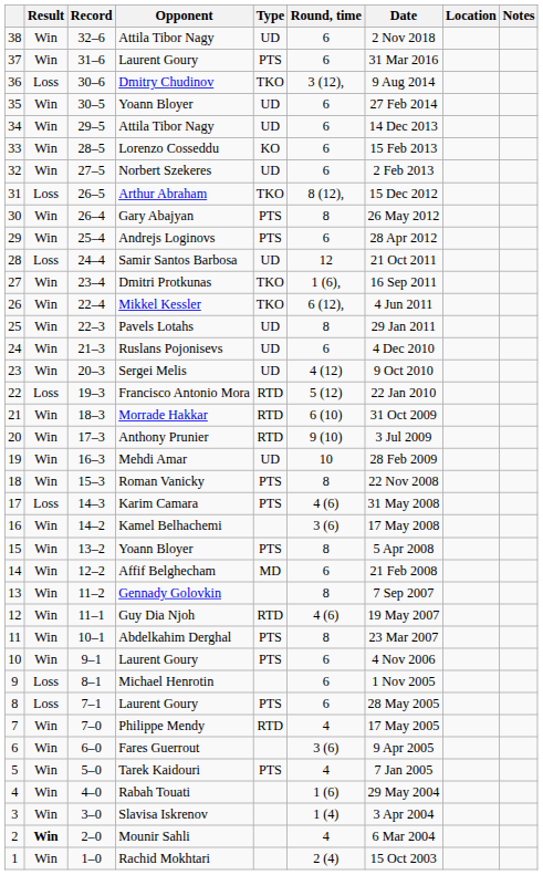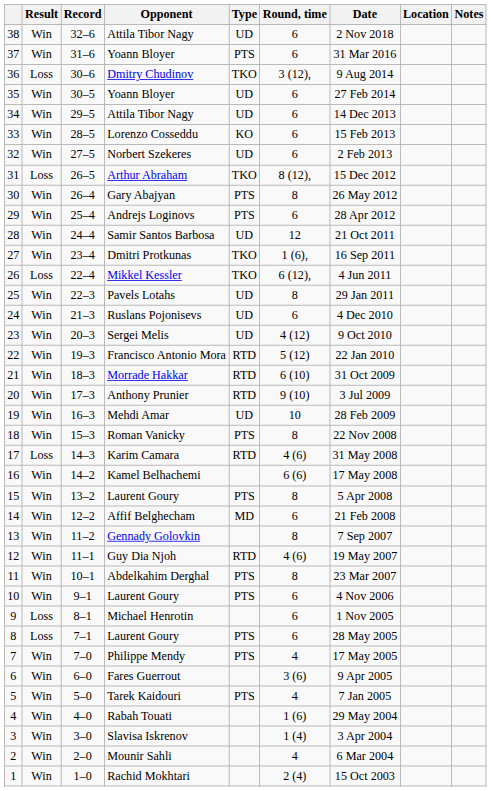37 | Opponent: Laurent Goury -> Yoann Bloyer
28 | Result: Loss -> Win
26 | Result: Win -> Loss
22 | Result: Loss -> Win
17 | Type: PTS -> RTD
16 | Round, time: 3 (6) -> 6 (6)
15 | Opponent: Yoann Bloyer -> Laurent Goury
7 | Type: RTD -> PTS
2 | Result: bold -> normal
